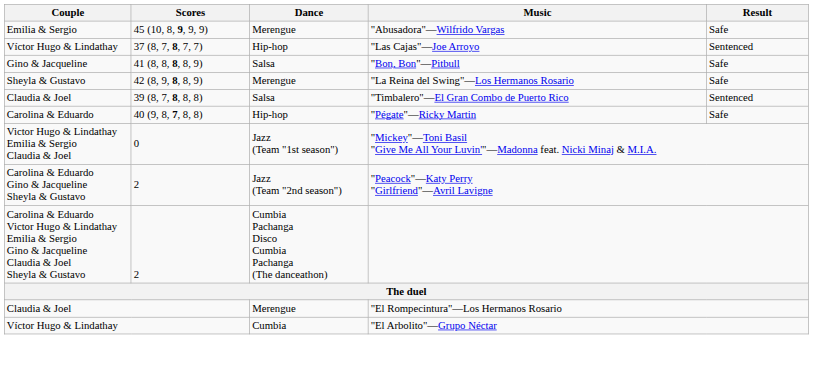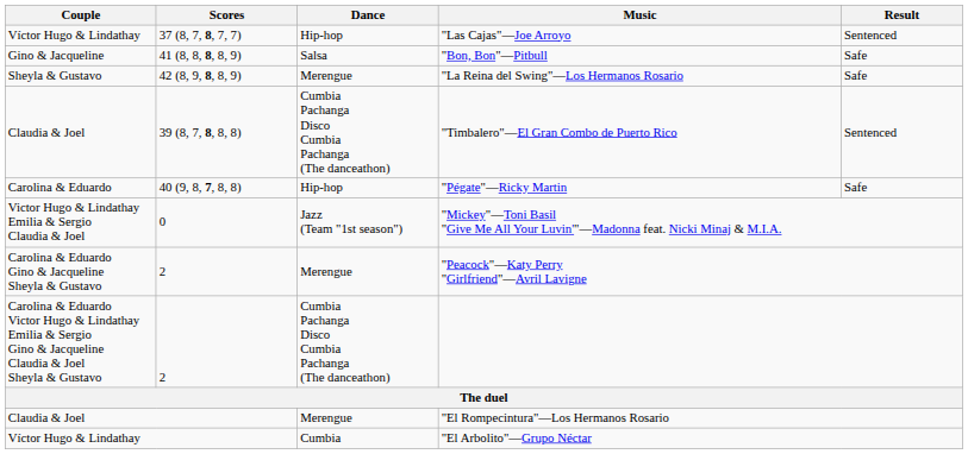- row: Emilia & Sergio | 45 (10, 8, 9, 9, 9) | Merengue | "Abusadora"—Wilfrido Vargas | Safe
"Timbalero"—El Gran Combo de Puerto Rico | Dance: Salsa -> Cumbia Pachanga Disco Cumbia Pachanga (The danceathon)
"Peacock"—Katy Perry "Girlfriend"—Avril Lavigne | Dance: Jazz (Team "2nd season") -> Merengue
